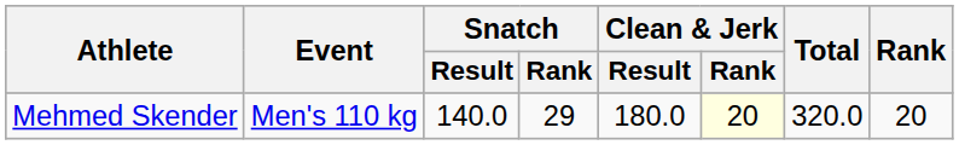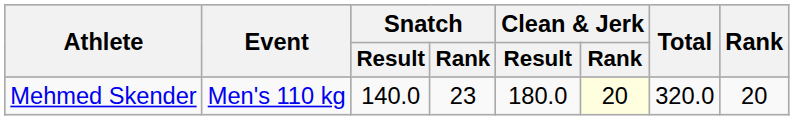Mehmed Skender | Snatch / Rank: 29 -> 23
